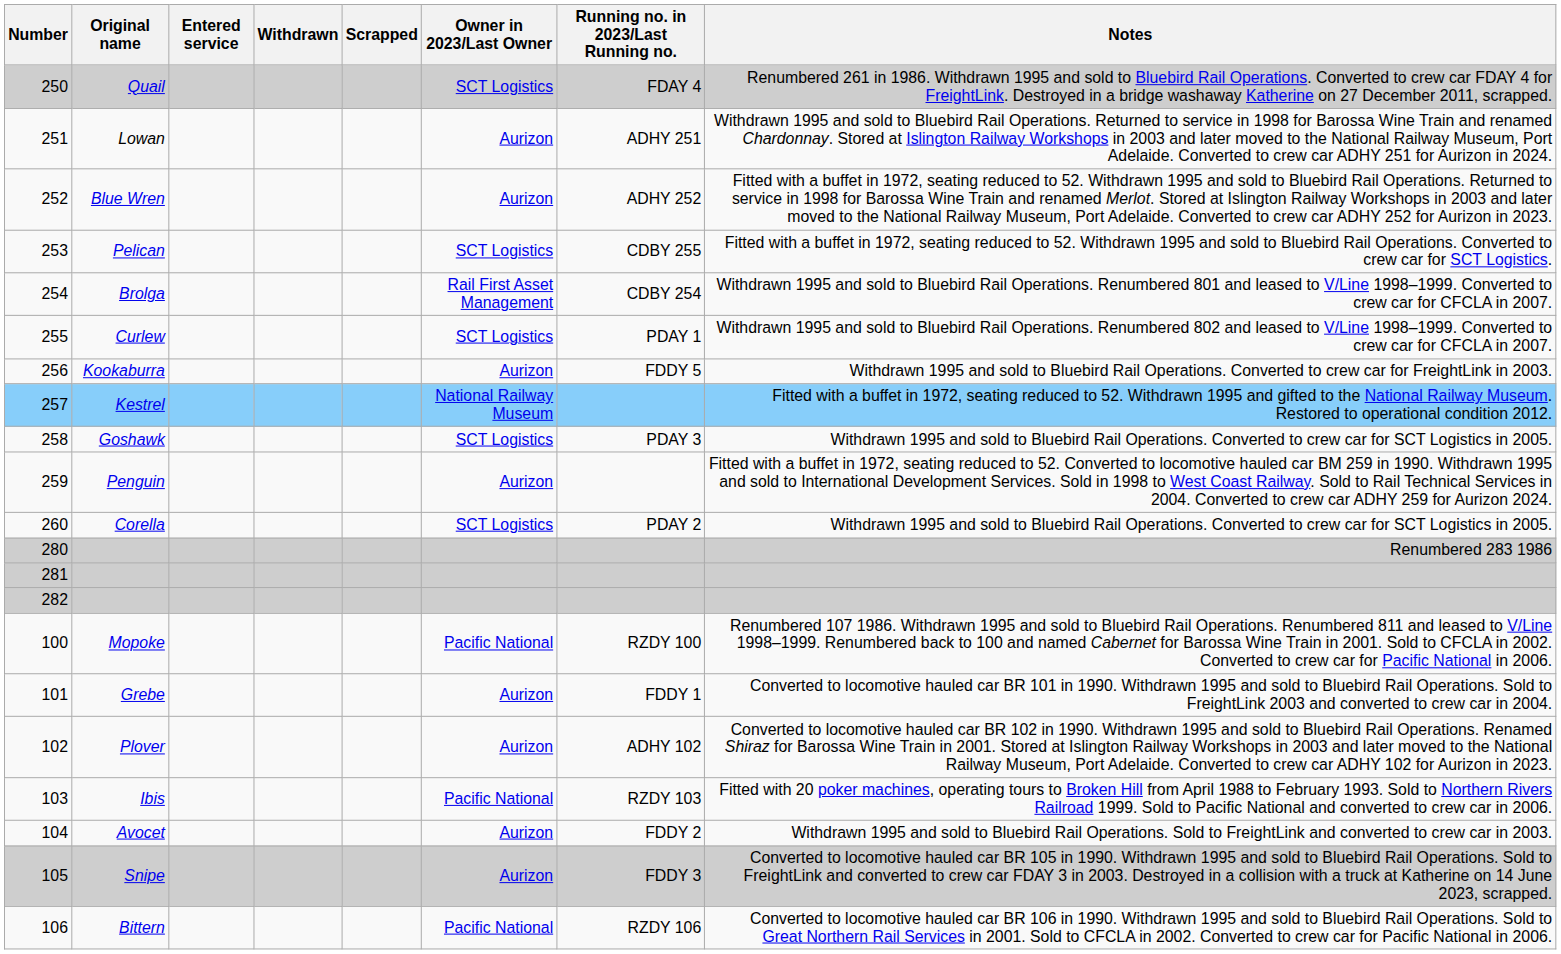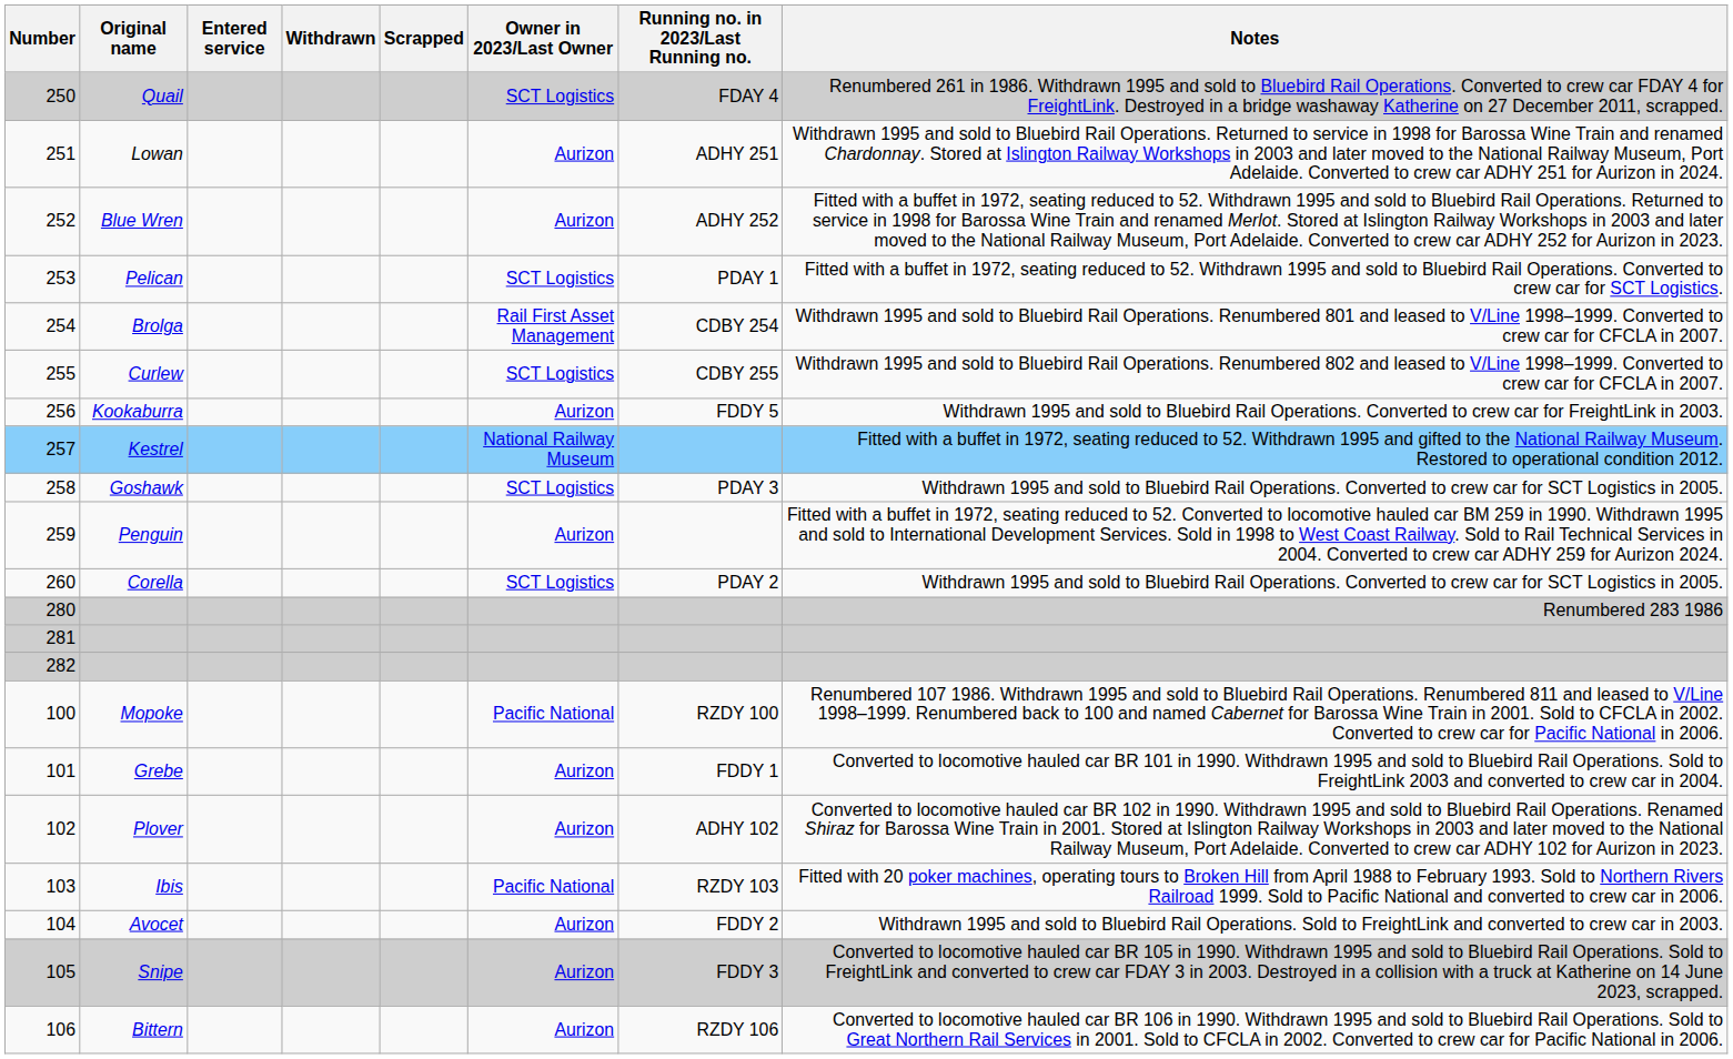Pelican | Running no. in 2023/Last Running no.: CDBY 255 -> PDAY 1
Curlew | Running no. in 2023/Last Running no.: PDAY 1 -> CDBY 255
Bittern | Owner in 2023/Last Owner: Pacific National -> Aurizon
